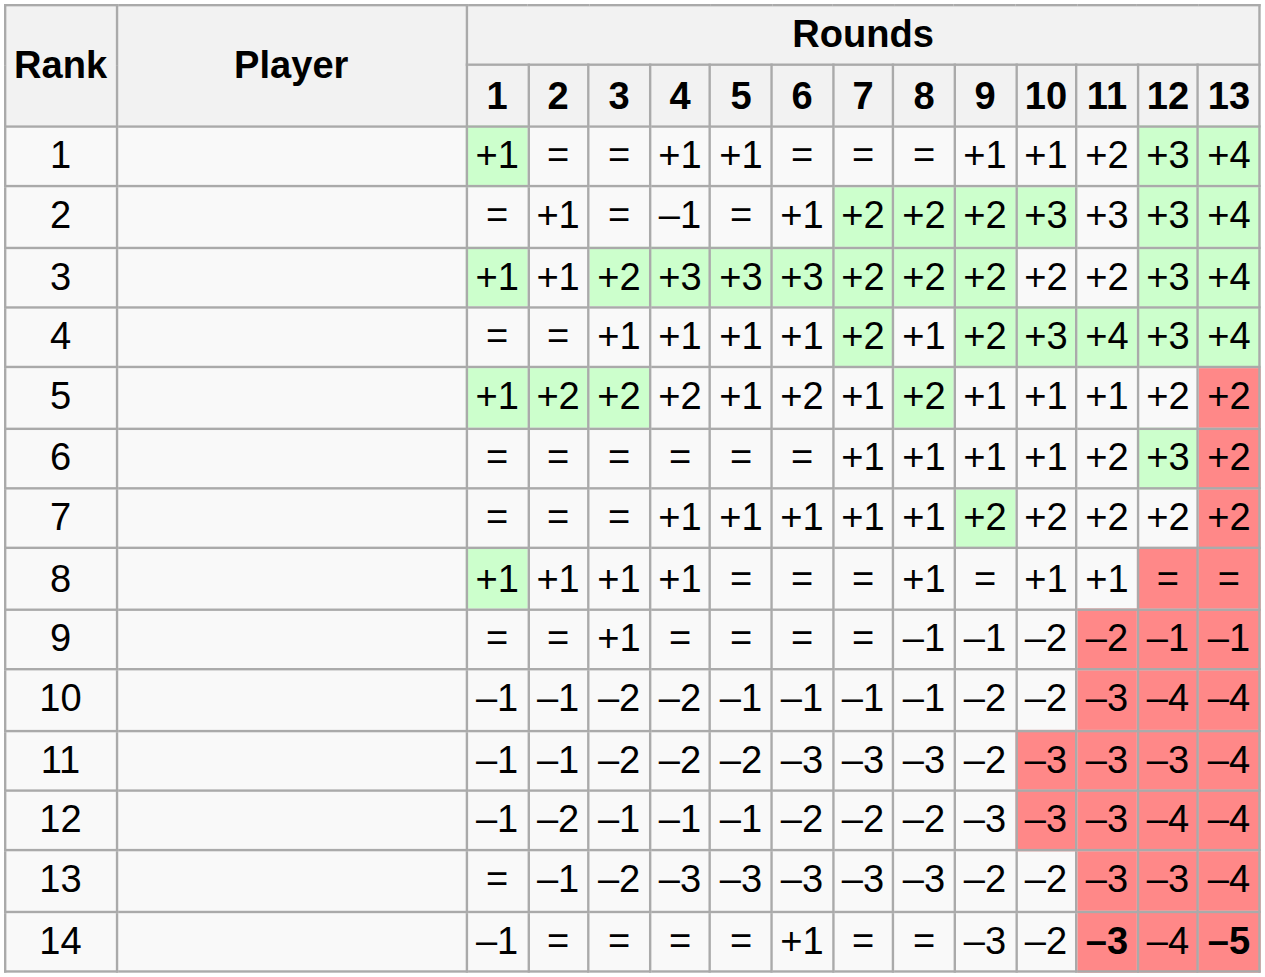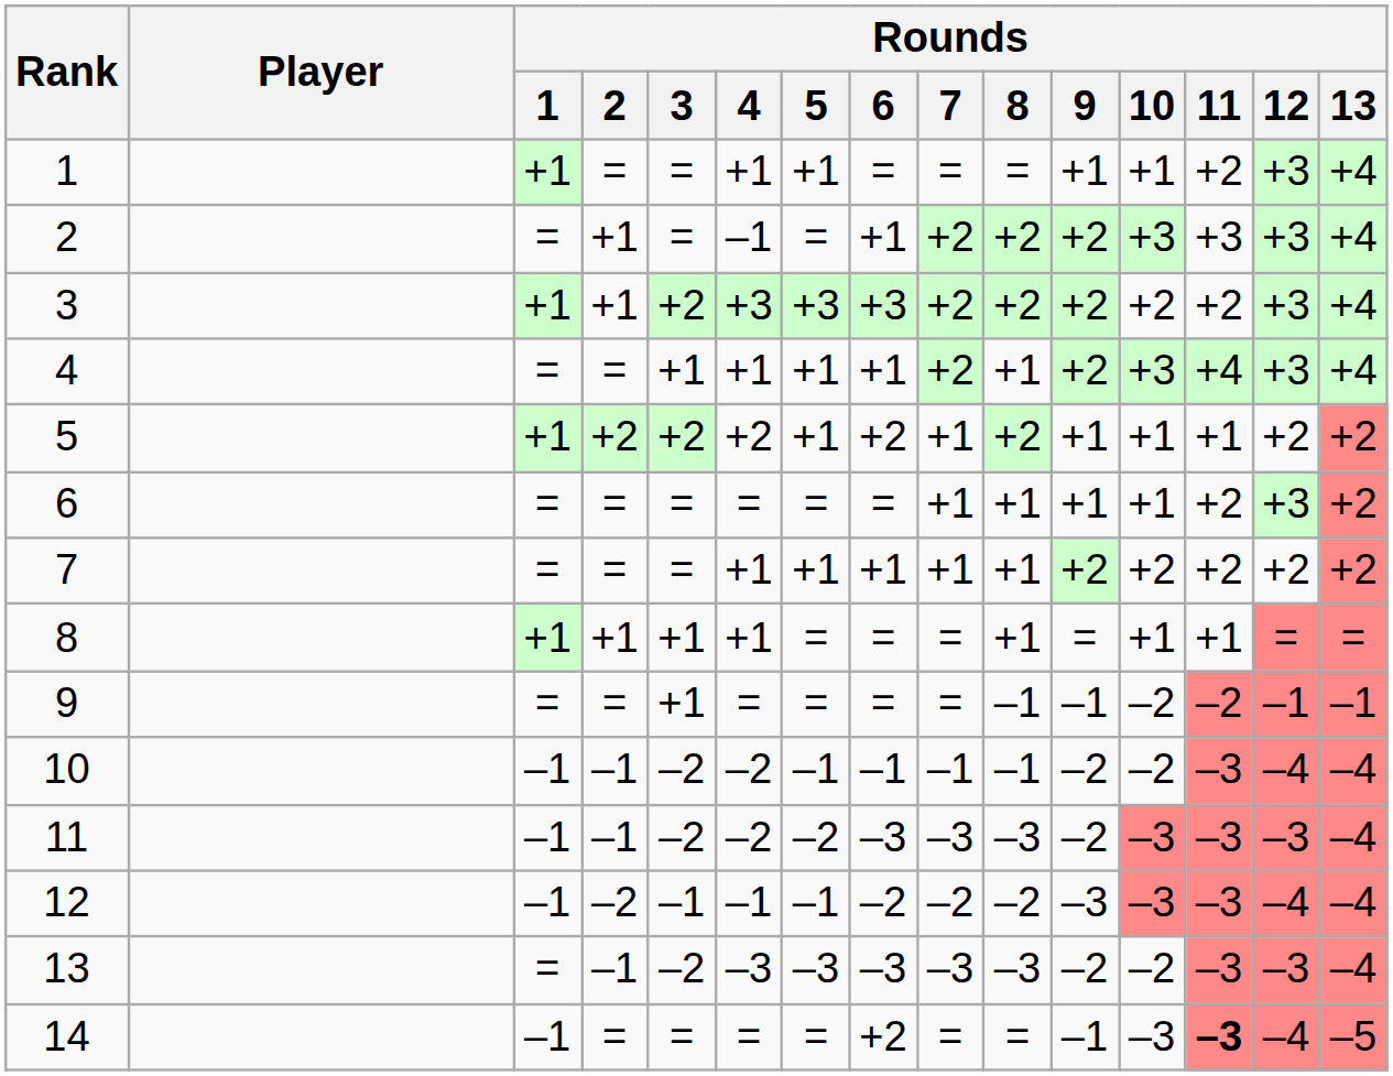14 | Rounds / 6: +1 -> +2
14 | Rounds / 9: –3 -> –1
14 | Rounds / 10: –2 -> –3
14 | Rounds / 13: bold -> normal
